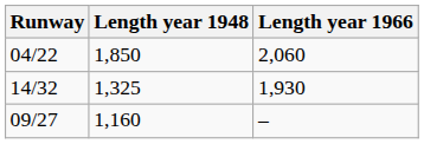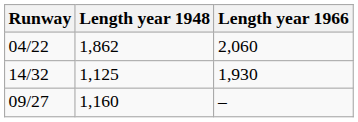04/22 | Length year 1948: 1,850 -> 1,862
14/32 | Length year 1948: 1,325 -> 1,125
